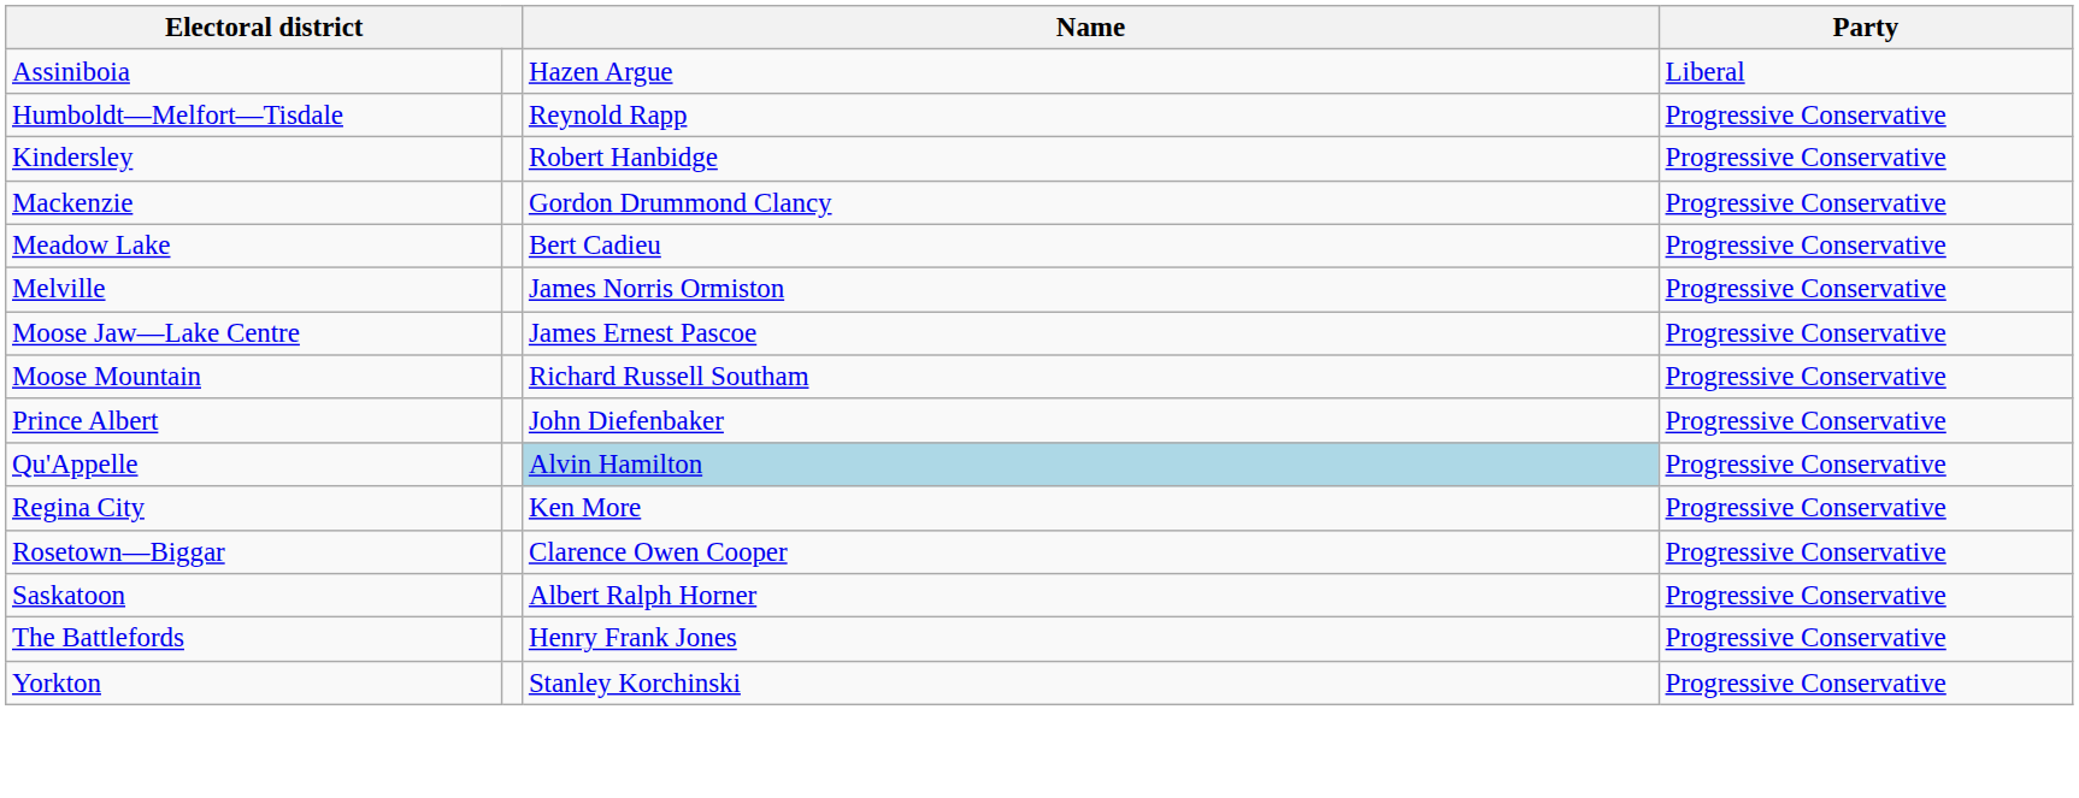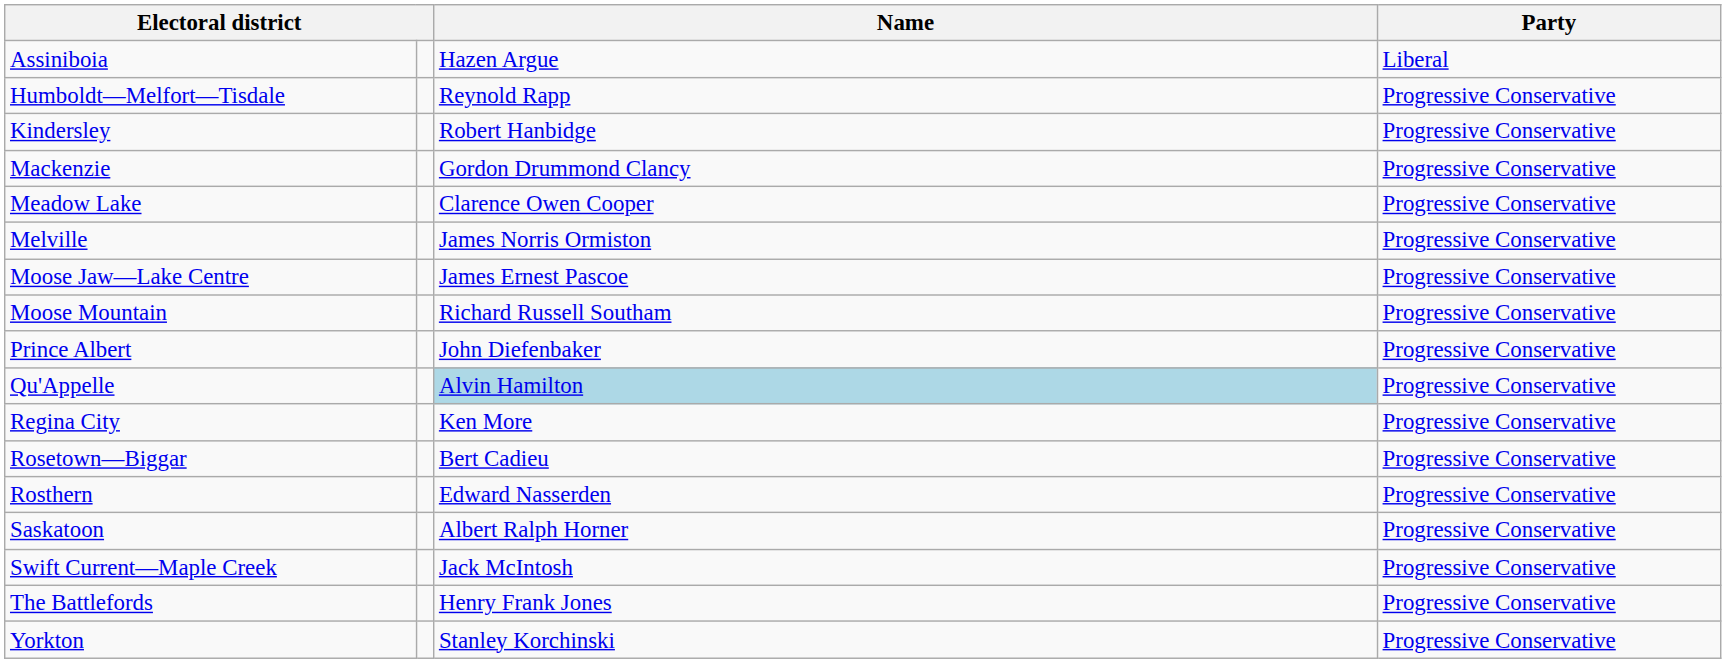Meadow Lake | Name: Bert Cadieu -> Clarence Owen Cooper
Rosetown—Biggar | Name: Clarence Owen Cooper -> Bert Cadieu
+ row: Rosthern | Edward Nasserden | Progressive Conservative
+ row: Swift Current—Maple Creek | Jack McIntosh | Progressive Conservative
